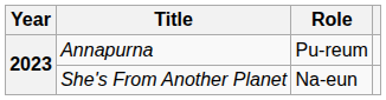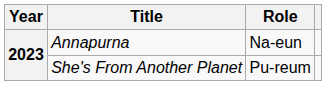Annapurna | Role: Pu-reum -> Na-eun
She's From Another Planet | Role: Na-eun -> Pu-reum
